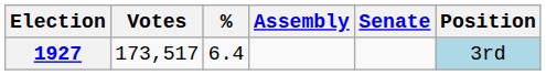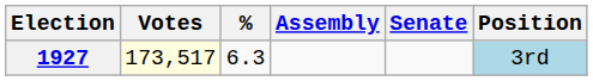1927 | Votes: no background -> lightyellow background
1927 | %: 6.4 -> 6.3
